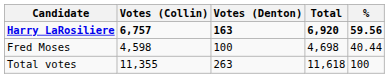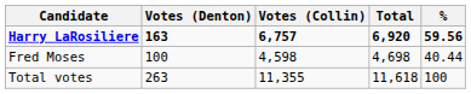columns swapped: Votes (Collin) <-> Votes (Denton)
